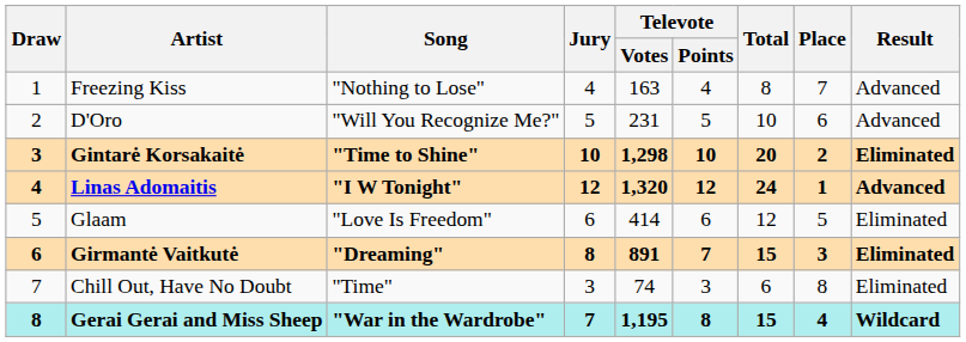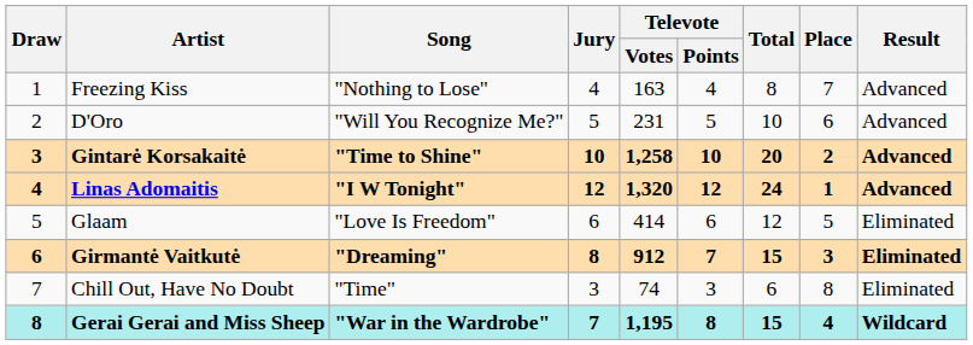Gintarė Korsakaitė | Televote / Votes: 1,298 -> 1,258
Gintarė Korsakaitė | Result: Eliminated -> Advanced
Girmantė Vaitkutė | Televote / Votes: 891 -> 912
